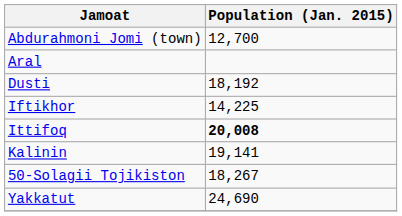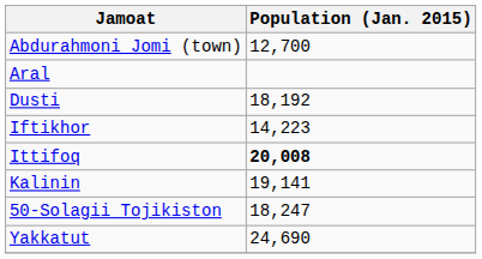Iftikhor | Population (Jan. 2015): 14,225 -> 14,223
50-Solagii Tojikiston | Population (Jan. 2015): 18,267 -> 18,247
